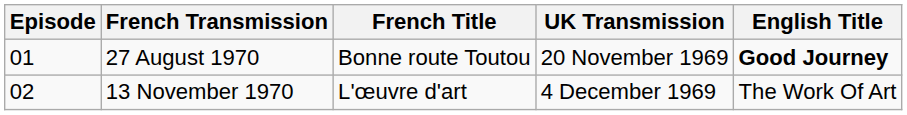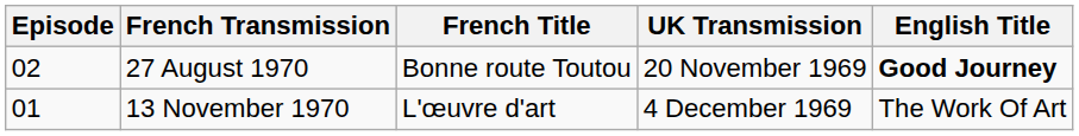27 August 1970 | Episode: 01 -> 02
13 November 1970 | Episode: 02 -> 01
